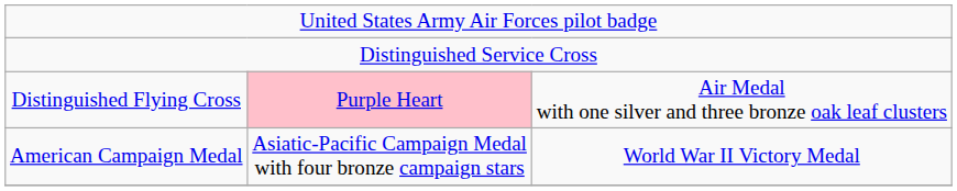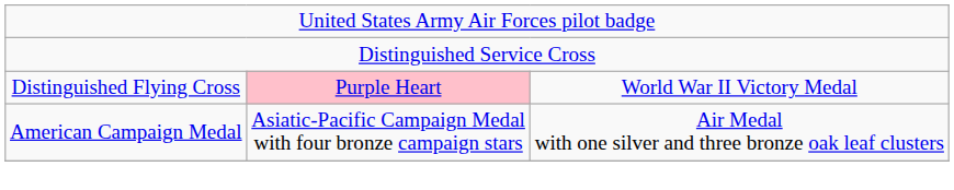Distinguished Flying Cross | column 3: Air Medal with one silver and three bronze oak leaf clusters -> World War II Victory Medal
American Campaign Medal | column 3: World War II Victory Medal -> Air Medal with one silver and three bronze oak leaf clusters
